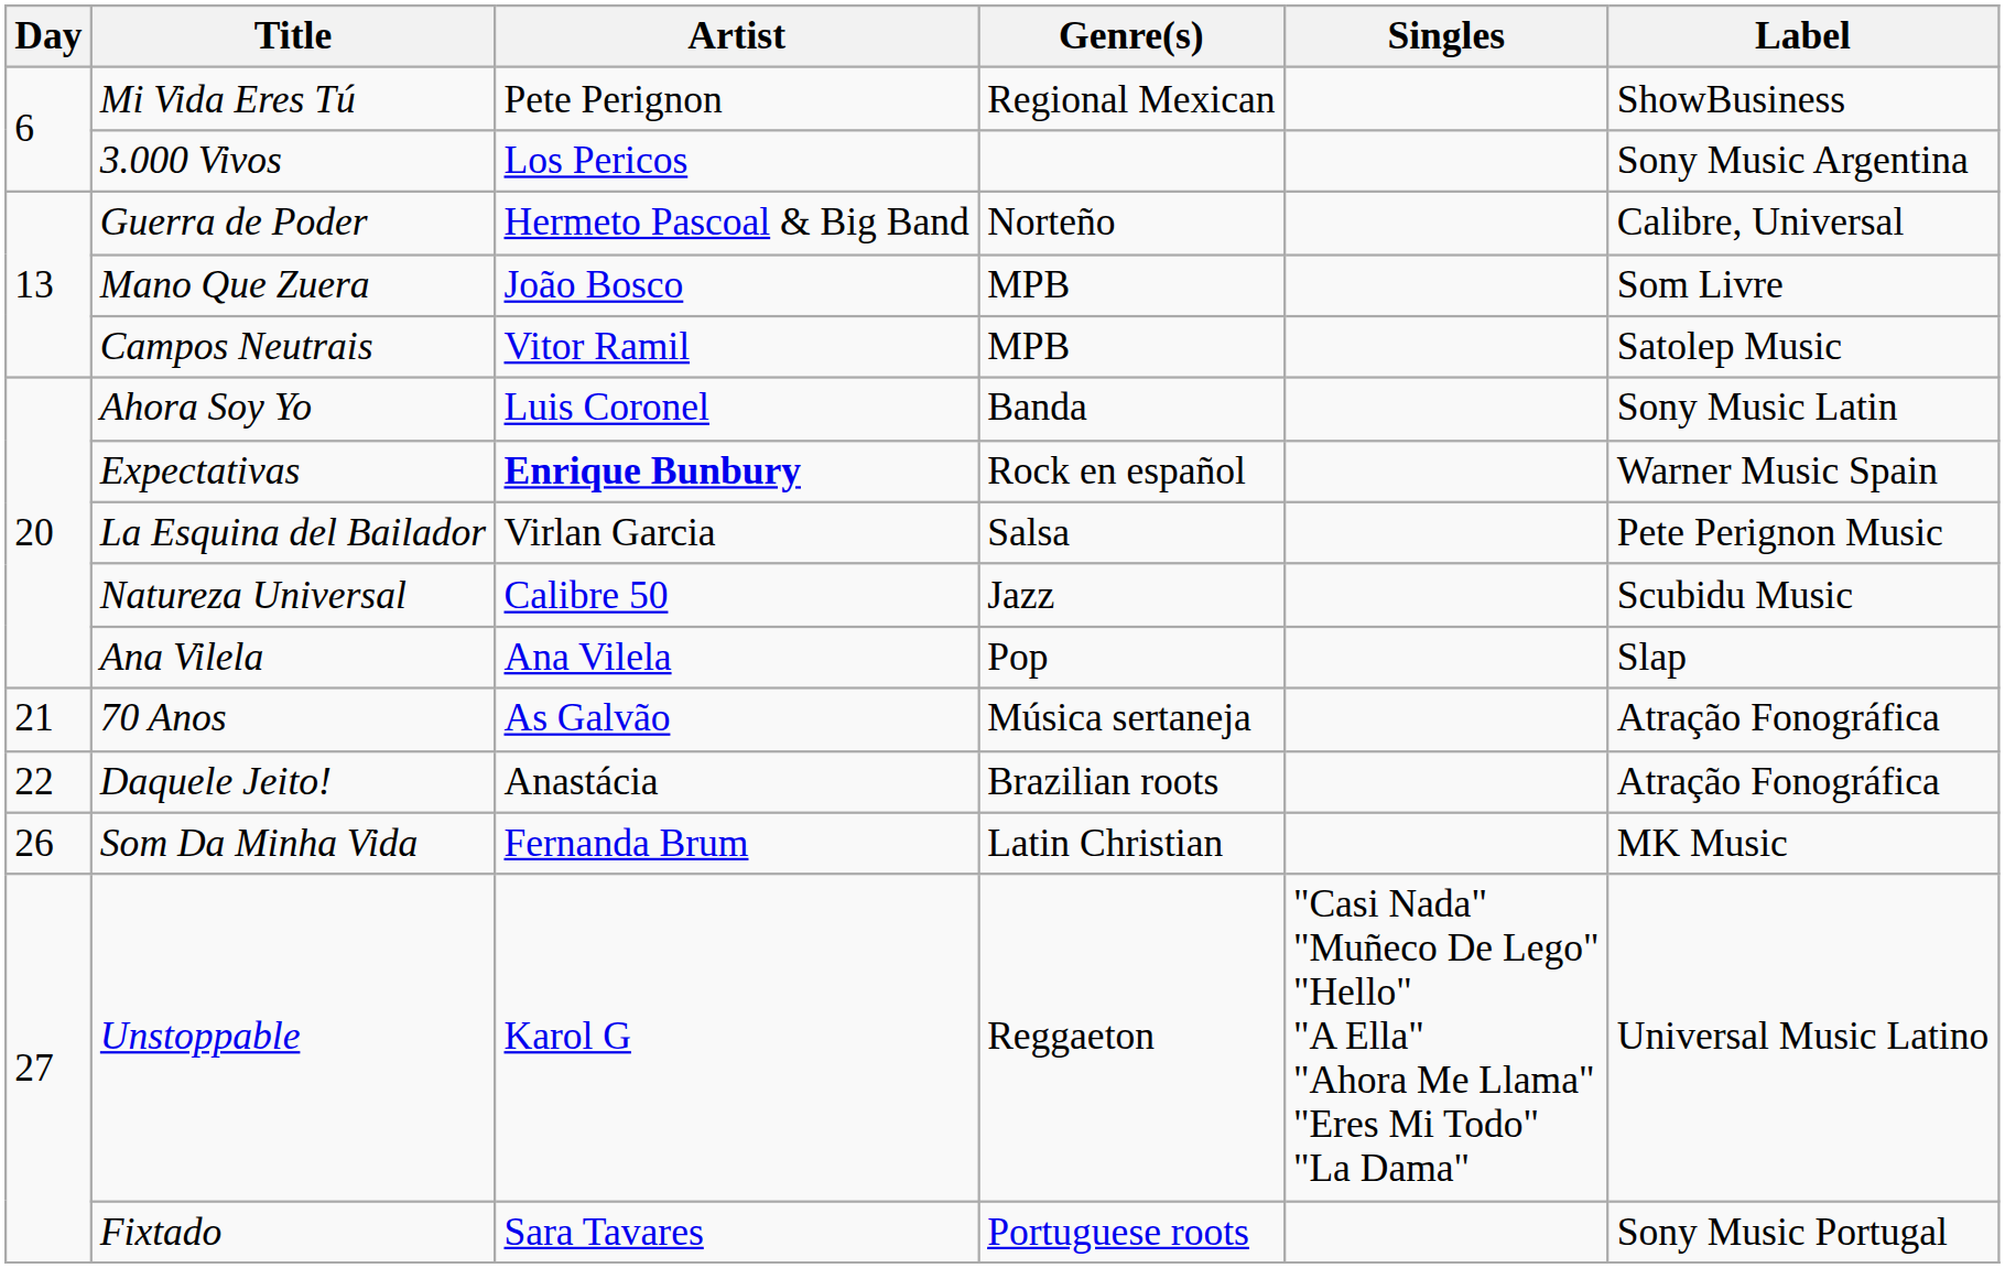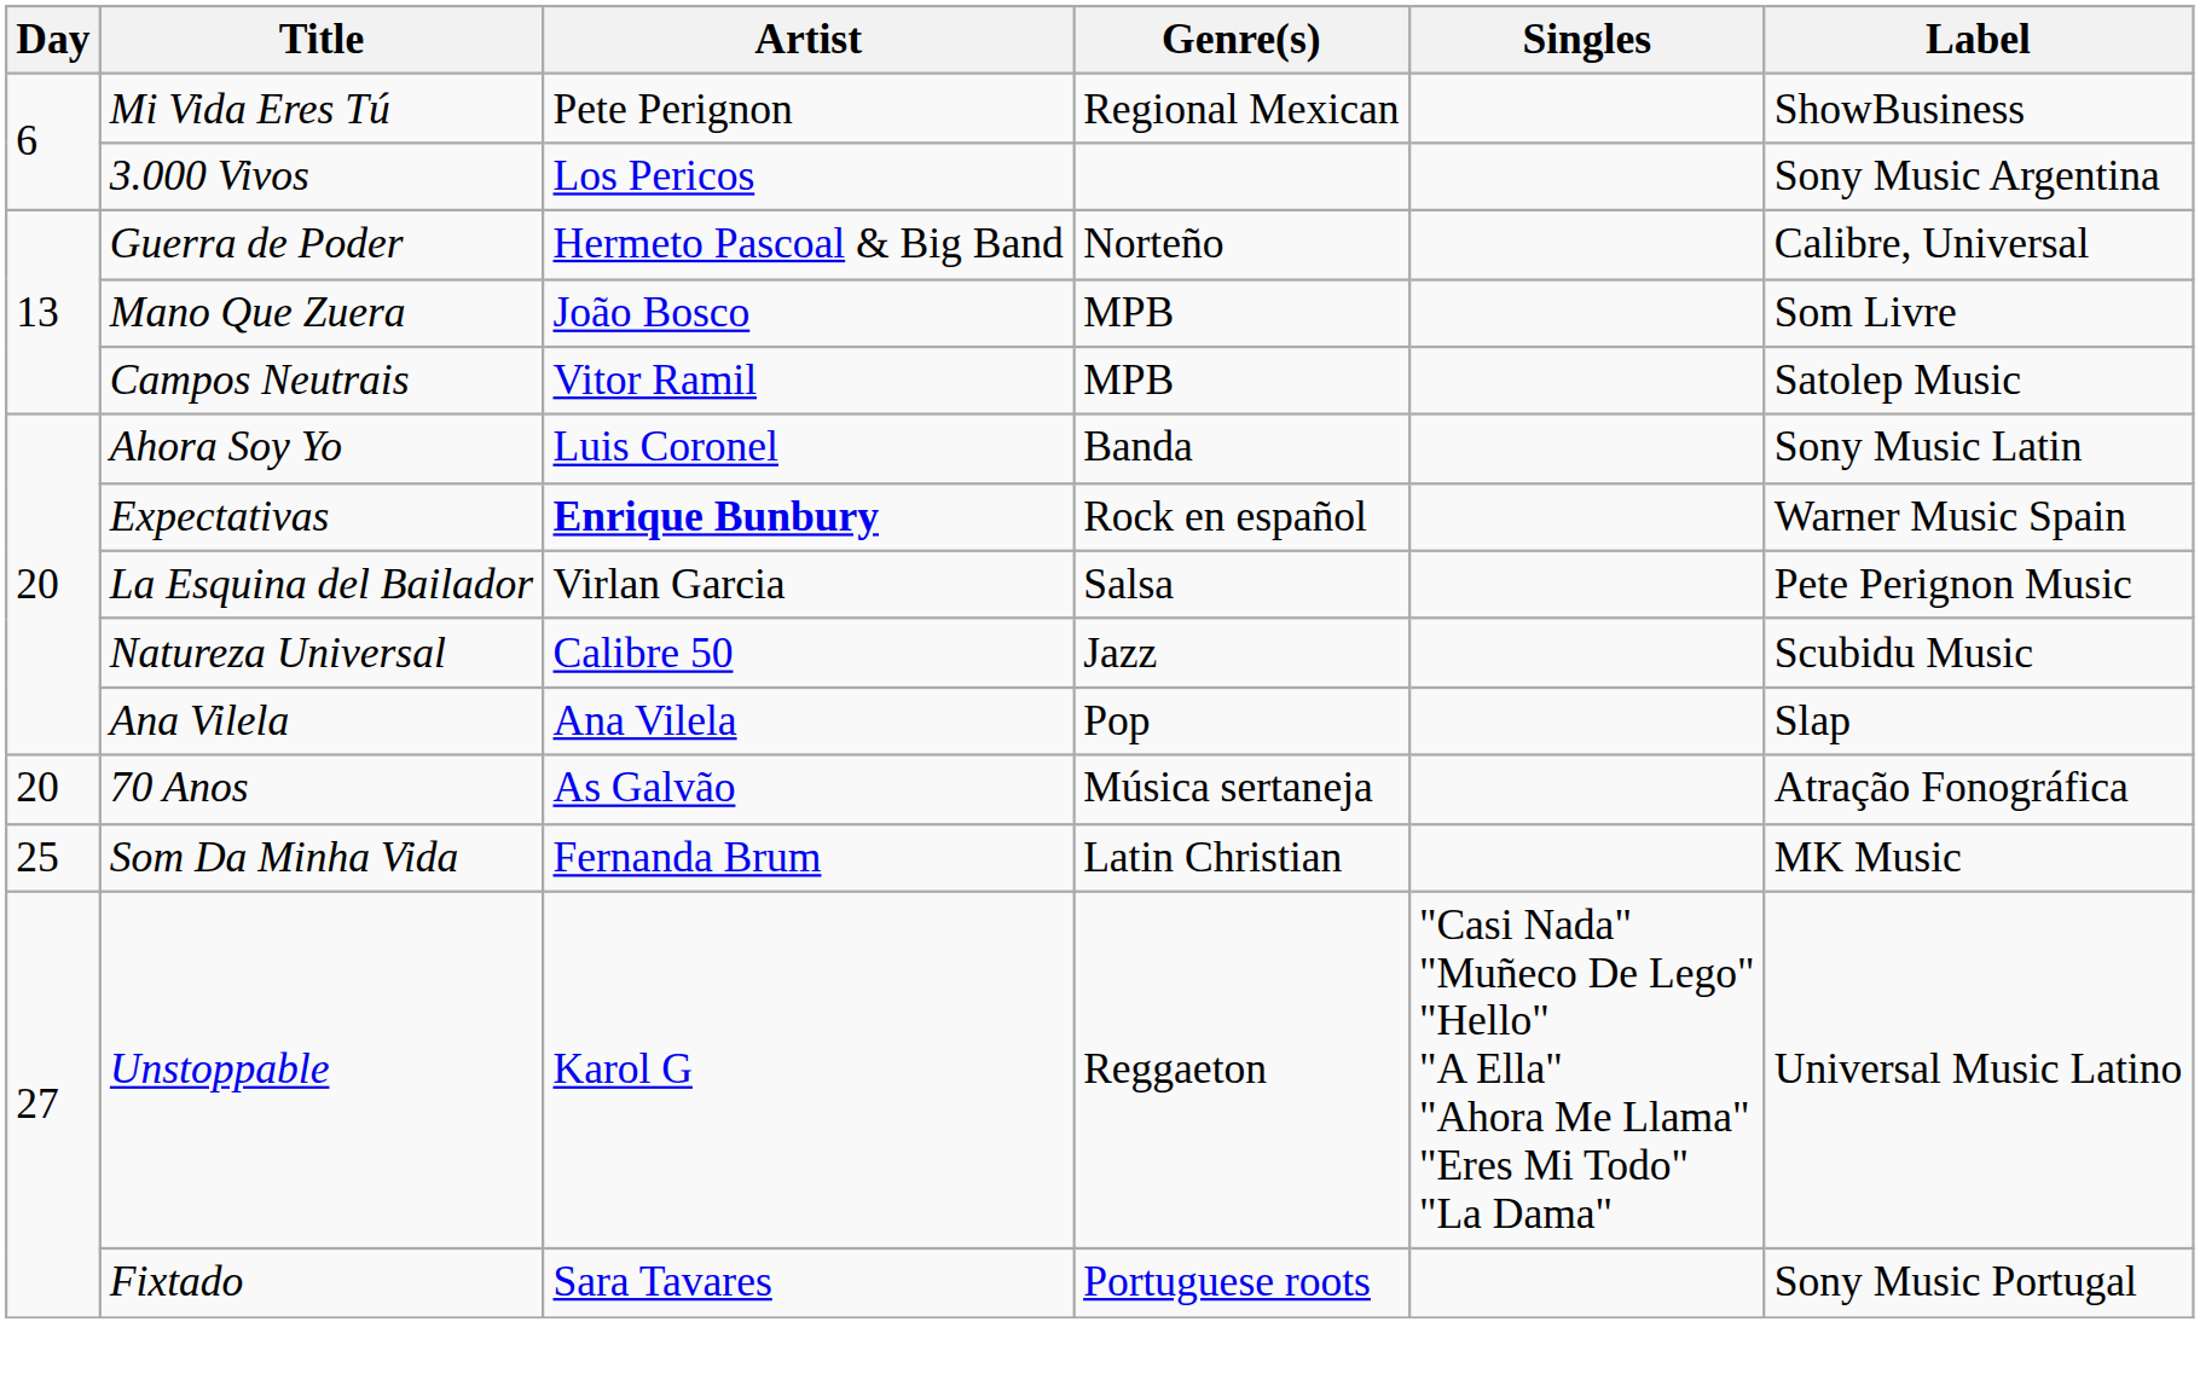70 Anos | Day: 21 -> 20
- row: 22 | Daquele Jeito! | Anastácia | Brazilian roots | Atração Fonográfica
Som Da Minha Vida | Day: 26 -> 25
